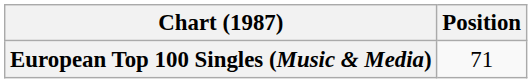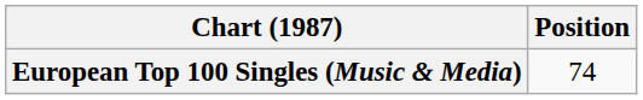European Top 100 Singles (Music & Media) | Position: 71 -> 74
